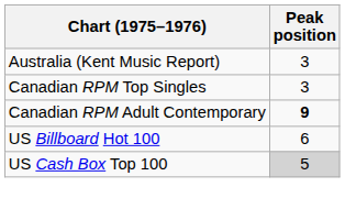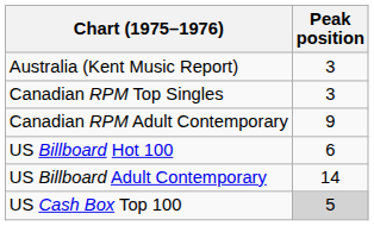Canadian RPM Adult Contemporary | Peak position: bold -> normal
+ row: US Billboard Adult Contemporary | 14
